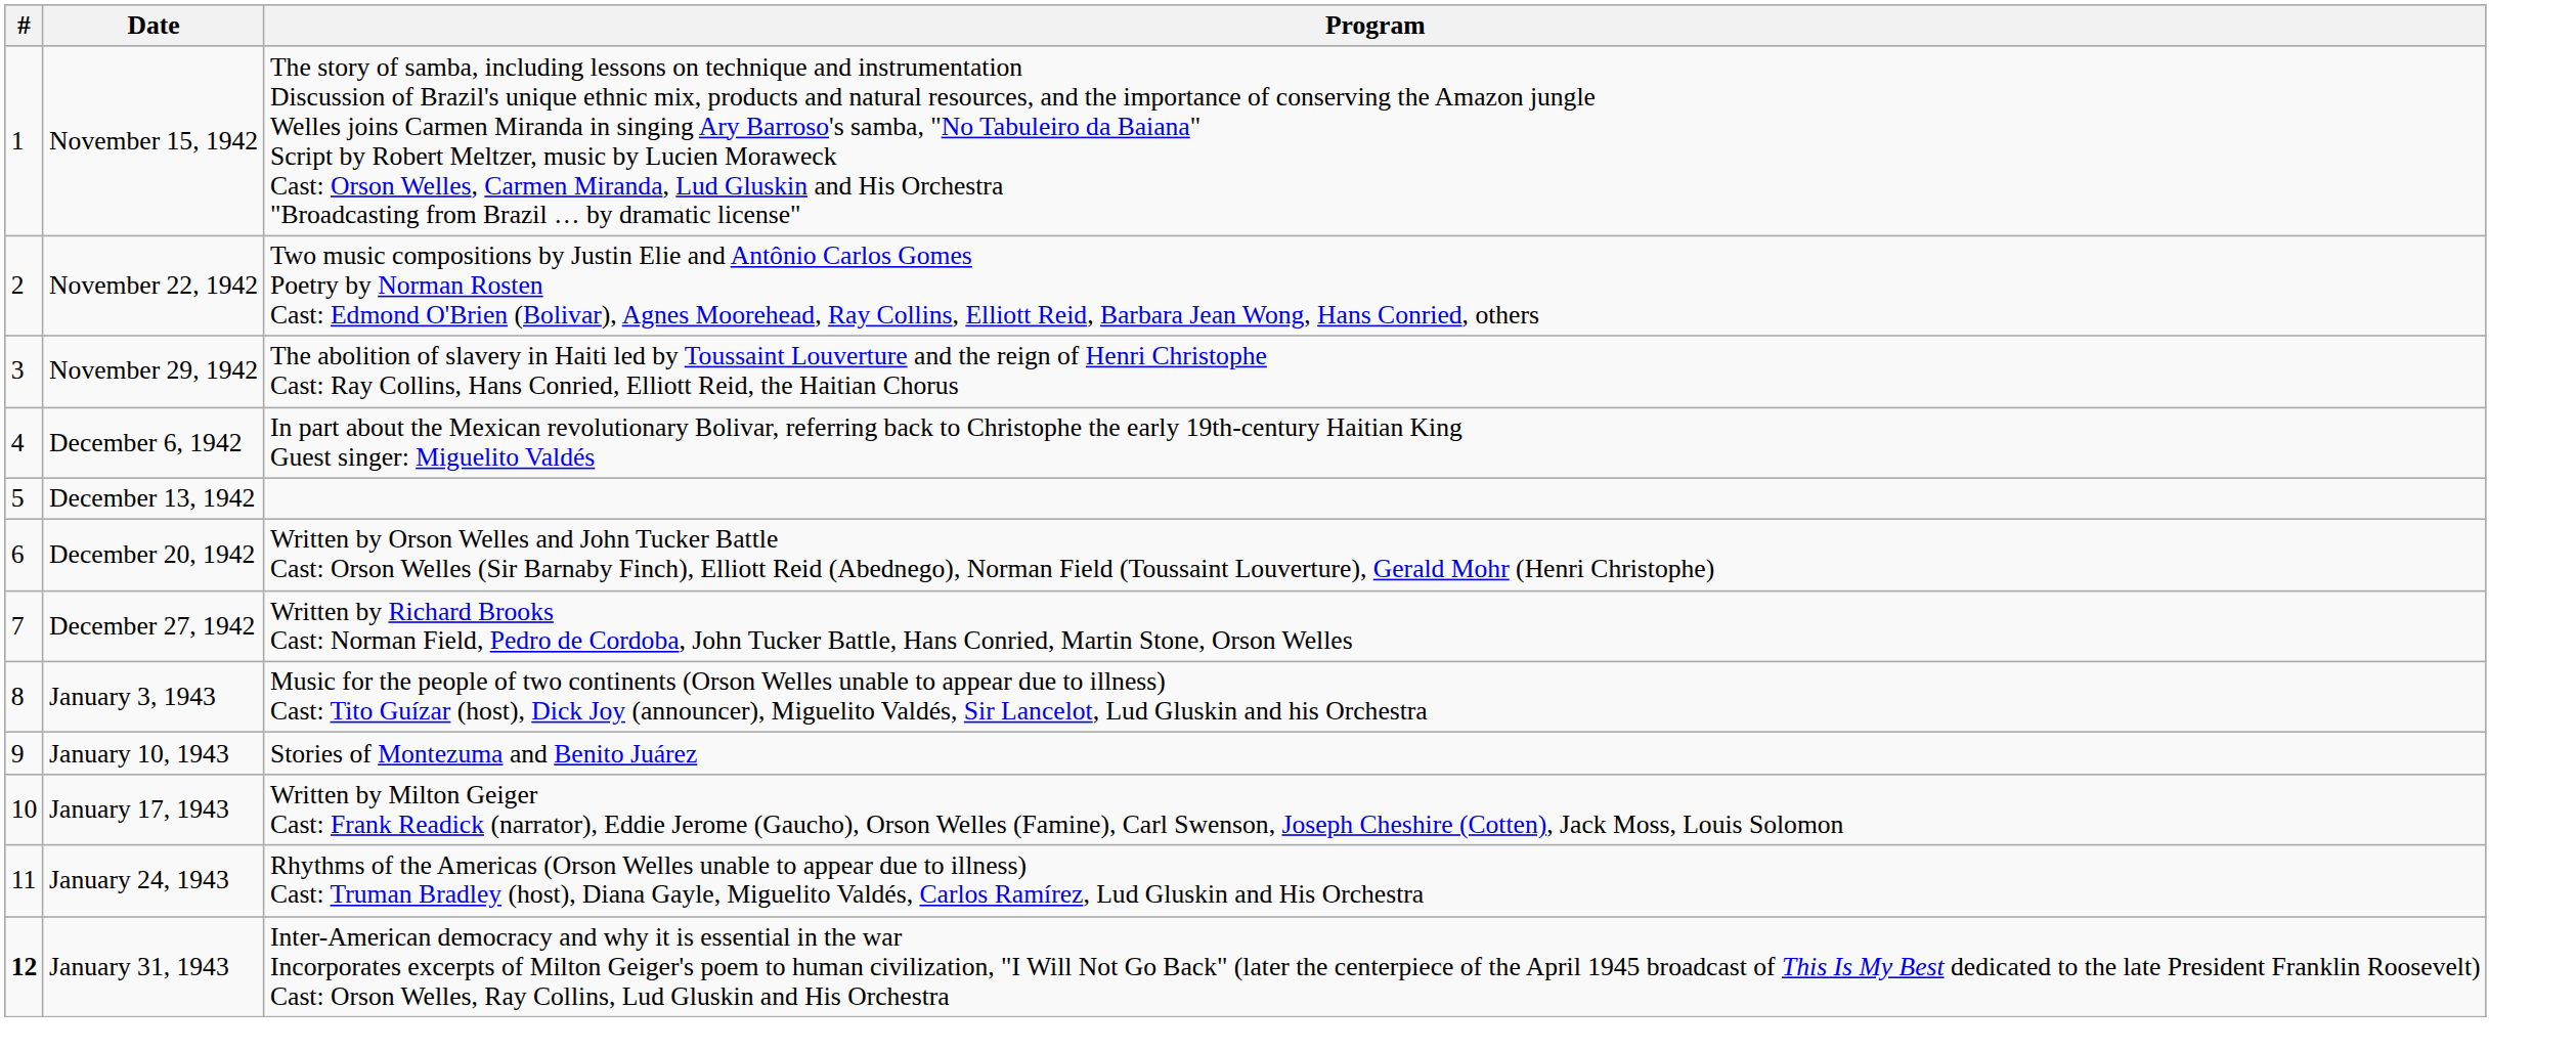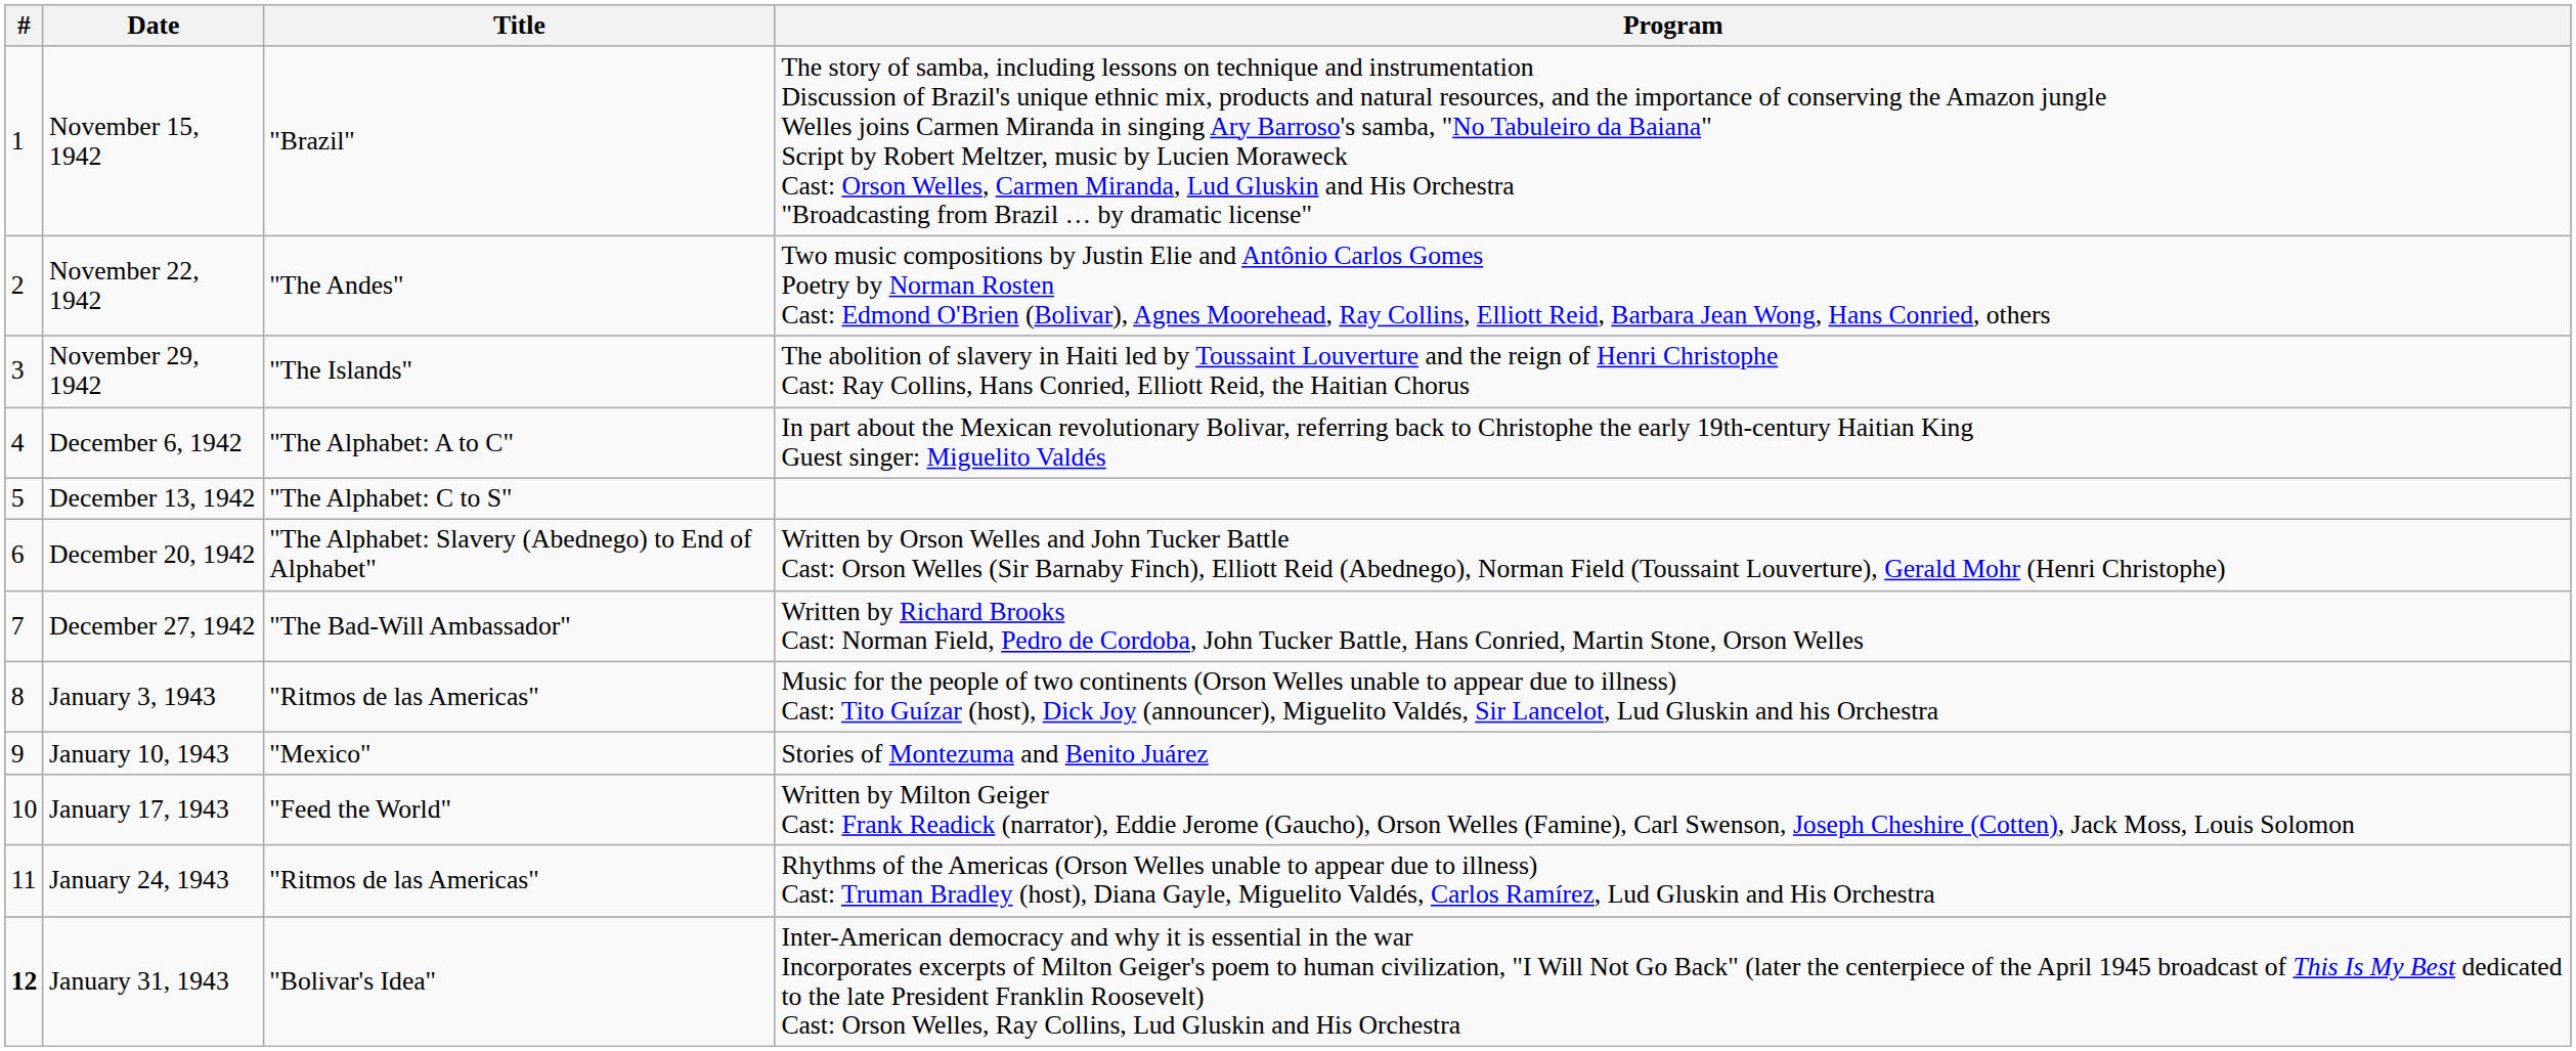+ column: Title | "Brazil" | "The Andes" | "The Islands" | "The Alphabet: A to C" | "The Alphabet: C to S" | "The Alphabet: Slavery (Abednego) to End of Alphabet" | "The Bad-Will Ambassador" | "Ritmos de las Americas" | "Mexico" | "Feed the World" | "Ritmos de las Americas" | "Bolivar's Idea"
